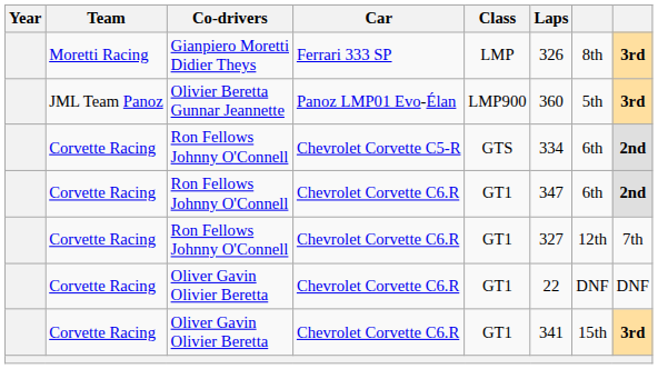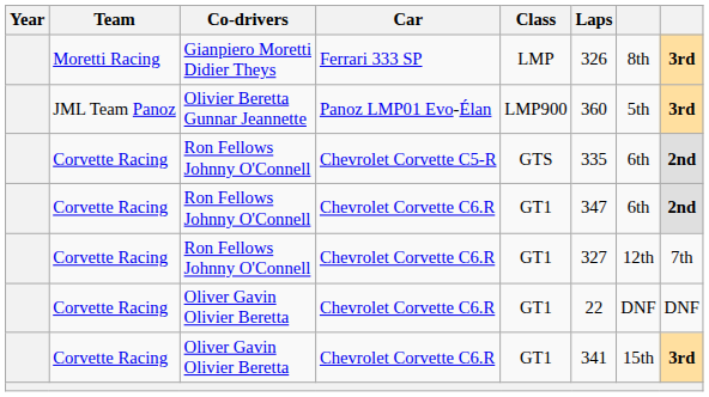Ron Fellows Johnny O'Connell / Chevrolet Corvette C5-R | Laps: 334 -> 335
